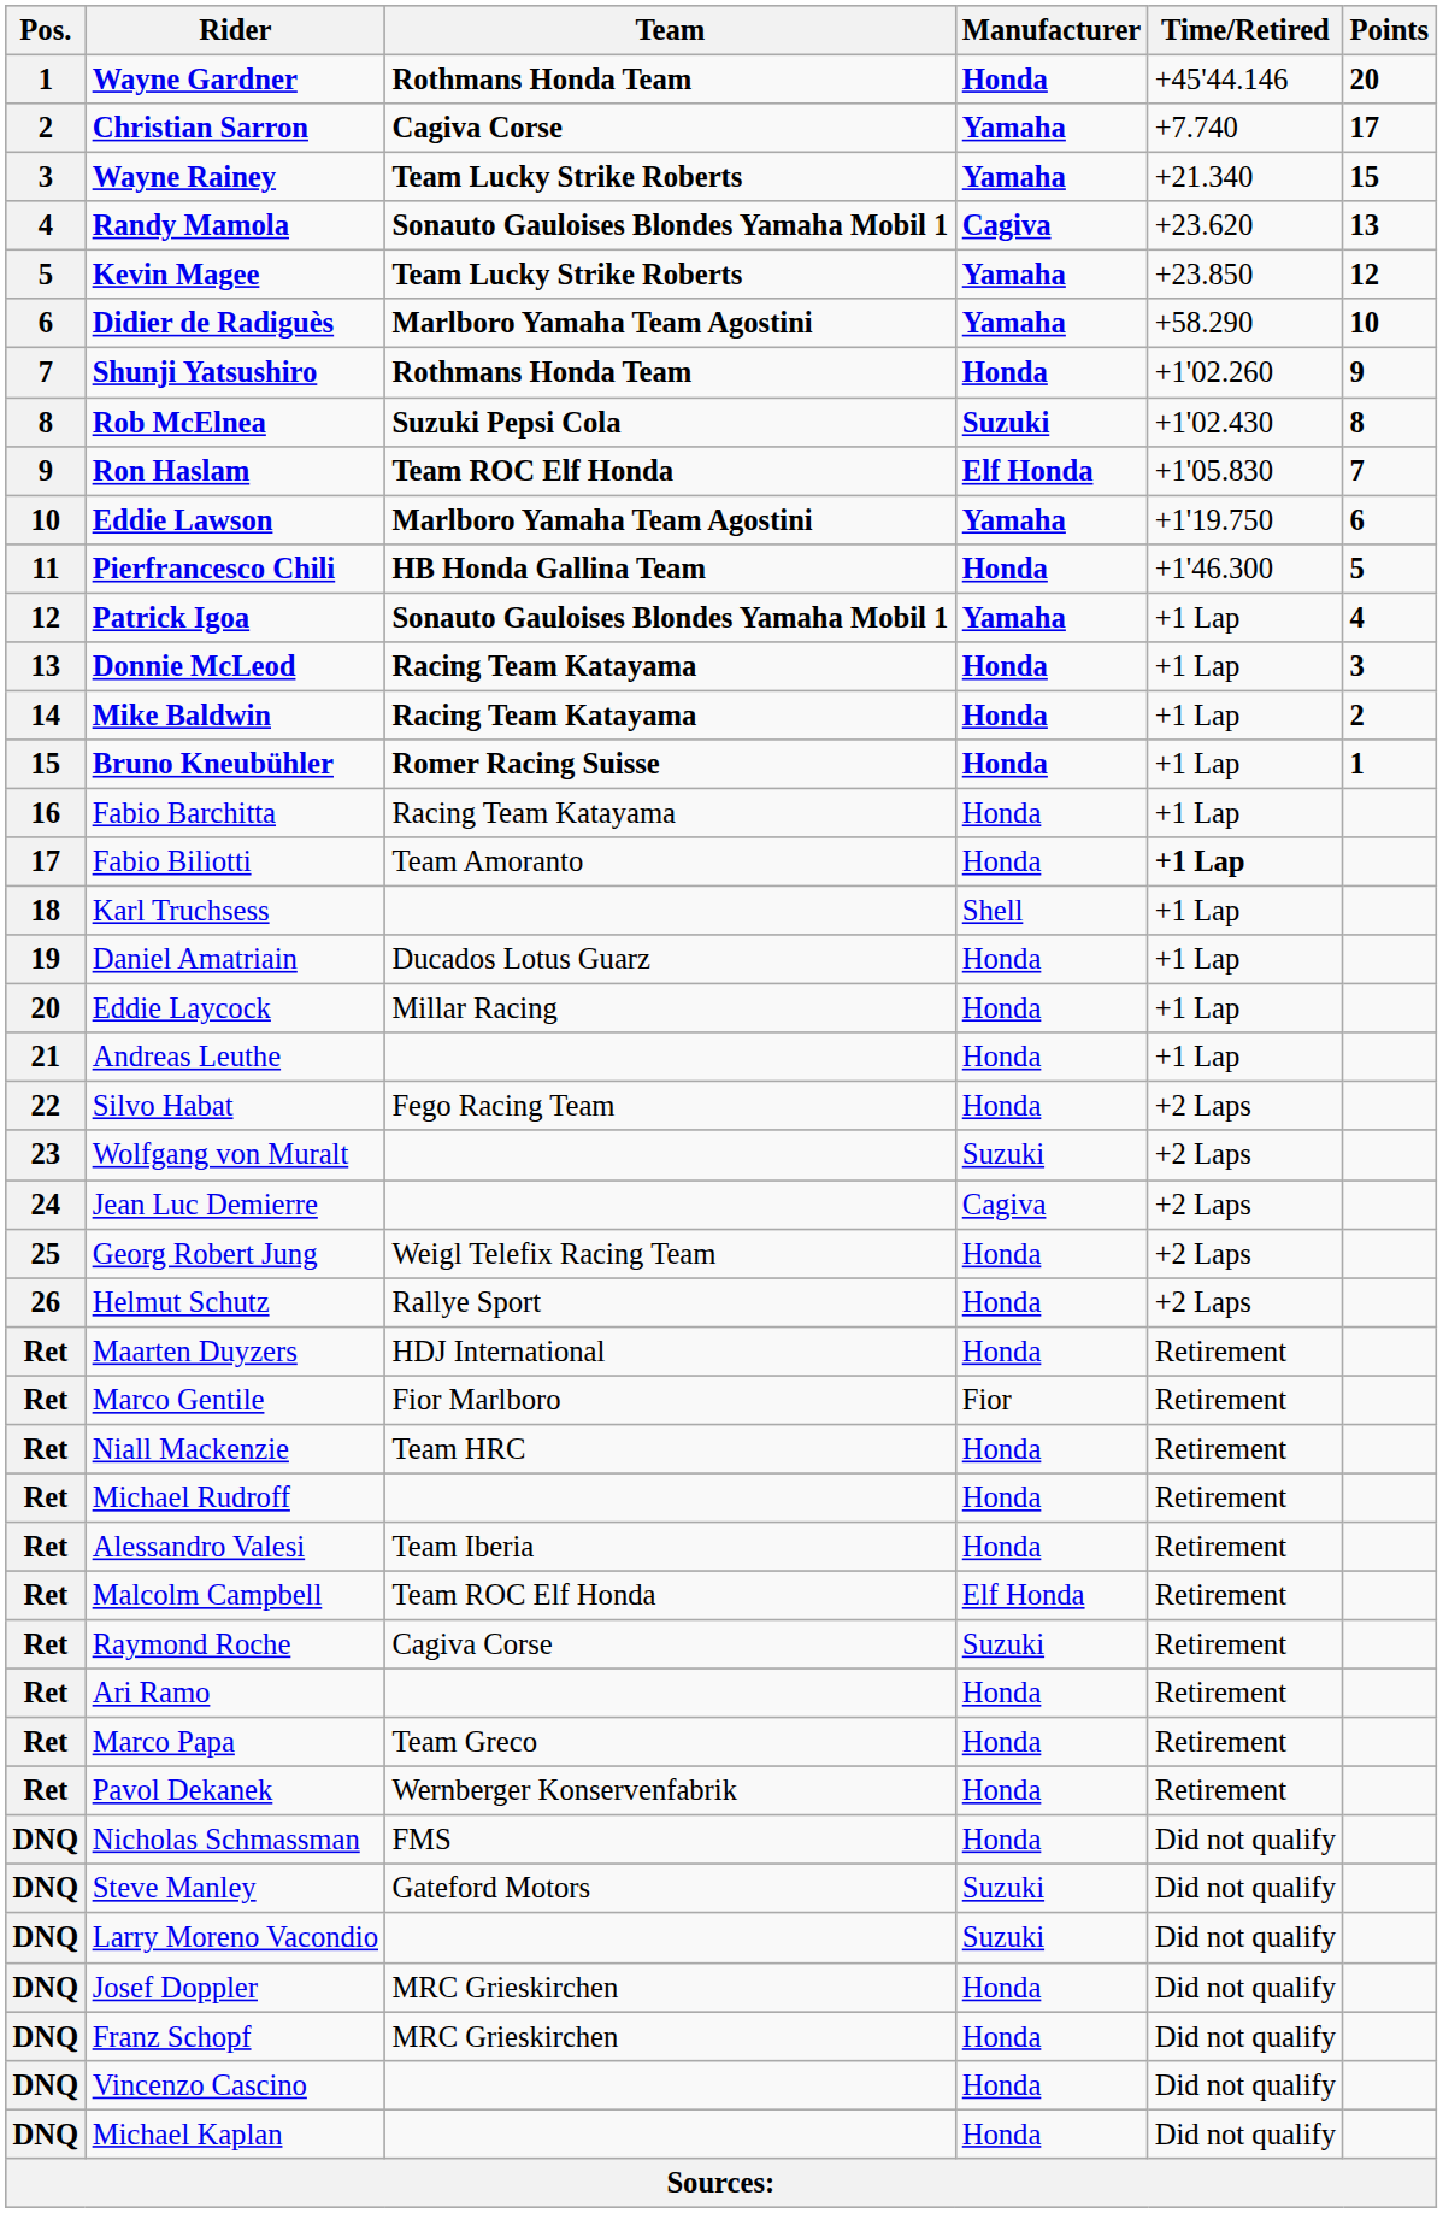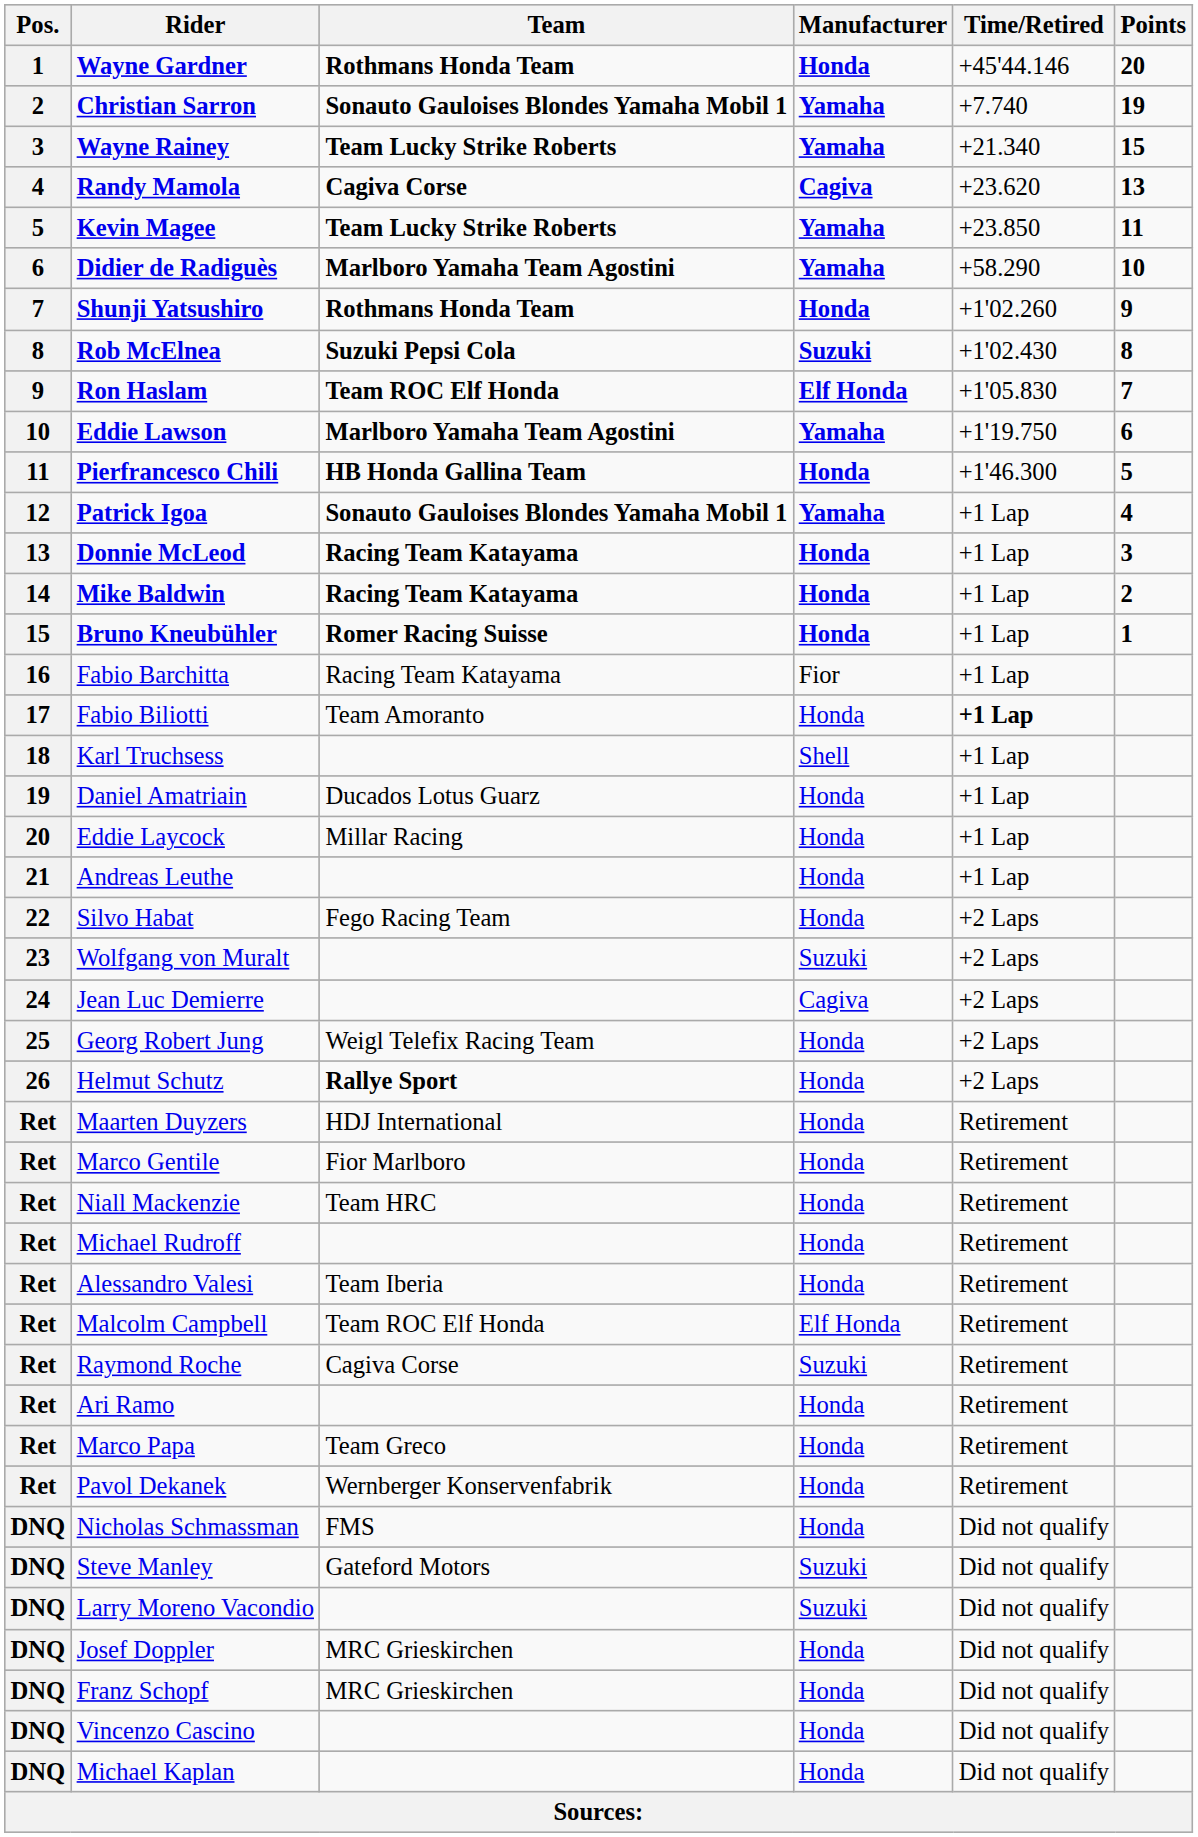Christian Sarron | Team: Cagiva Corse -> Sonauto Gauloises Blondes Yamaha Mobil 1
Christian Sarron | Points: 17 -> 19
Randy Mamola | Team: Sonauto Gauloises Blondes Yamaha Mobil 1 -> Cagiva Corse
Kevin Magee | Points: 12 -> 11
Fabio Barchitta | Manufacturer: Honda -> Fior
Helmut Schutz | Team: normal -> bold
Marco Gentile | Manufacturer: Fior -> Honda
